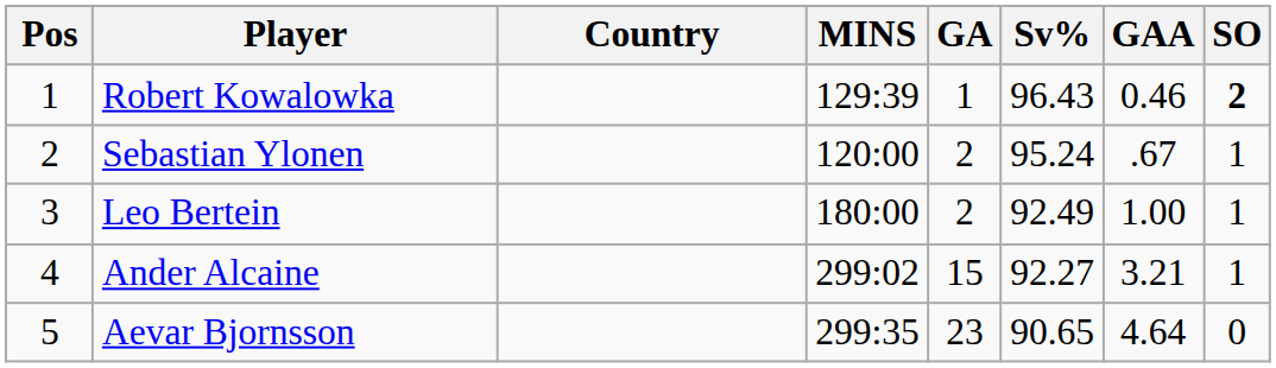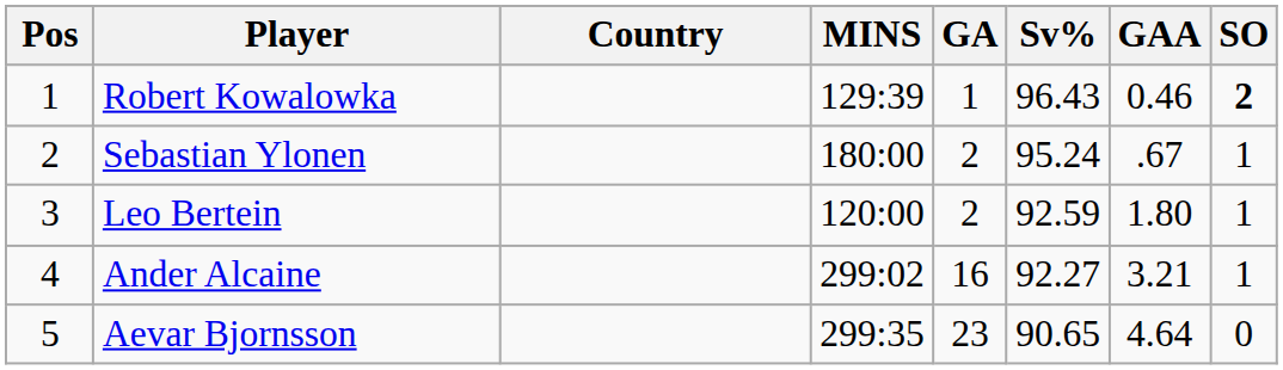Sebastian Ylonen | MINS: 120:00 -> 180:00
Leo Bertein | MINS: 180:00 -> 120:00
Leo Bertein | Sv%: 92.49 -> 92.59
Leo Bertein | GAA: 1.00 -> 1.80
Ander Alcaine | GA: 15 -> 16
